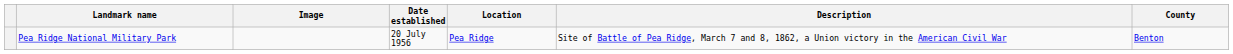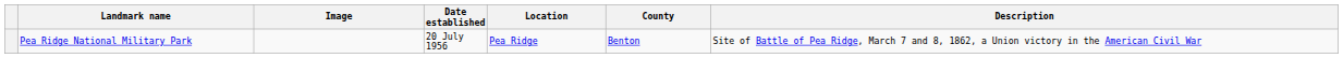columns swapped: County <-> Description
